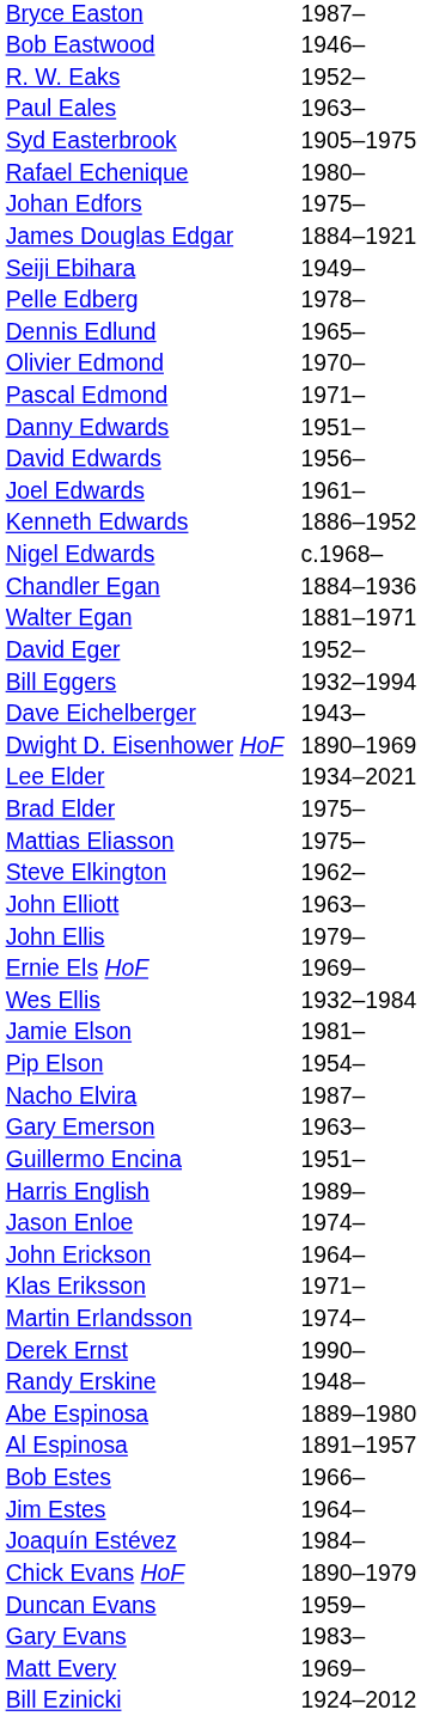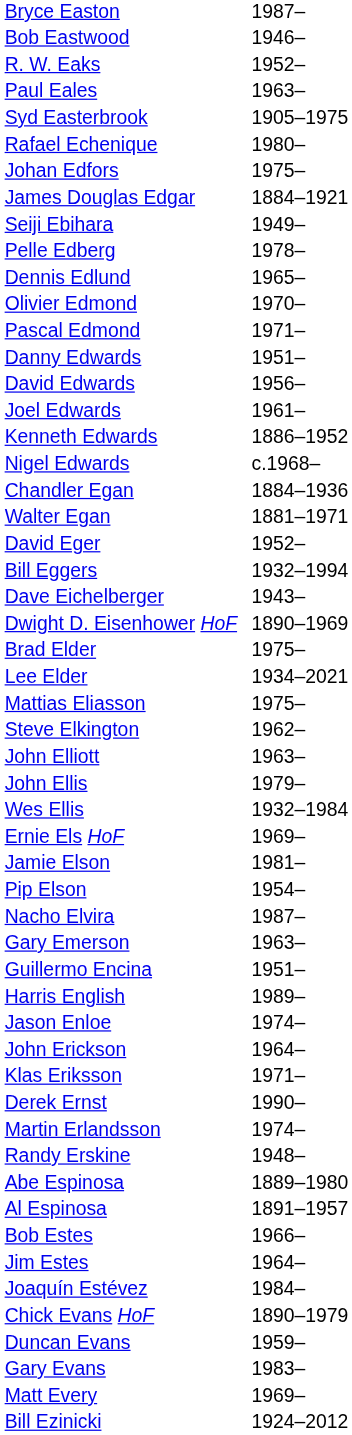rows swapped: Brad Elder <-> Lee Elder
rows swapped: Wes Ellis <-> Ernie Els HoF
rows swapped: Martin Erlandsson <-> Derek Ernst
